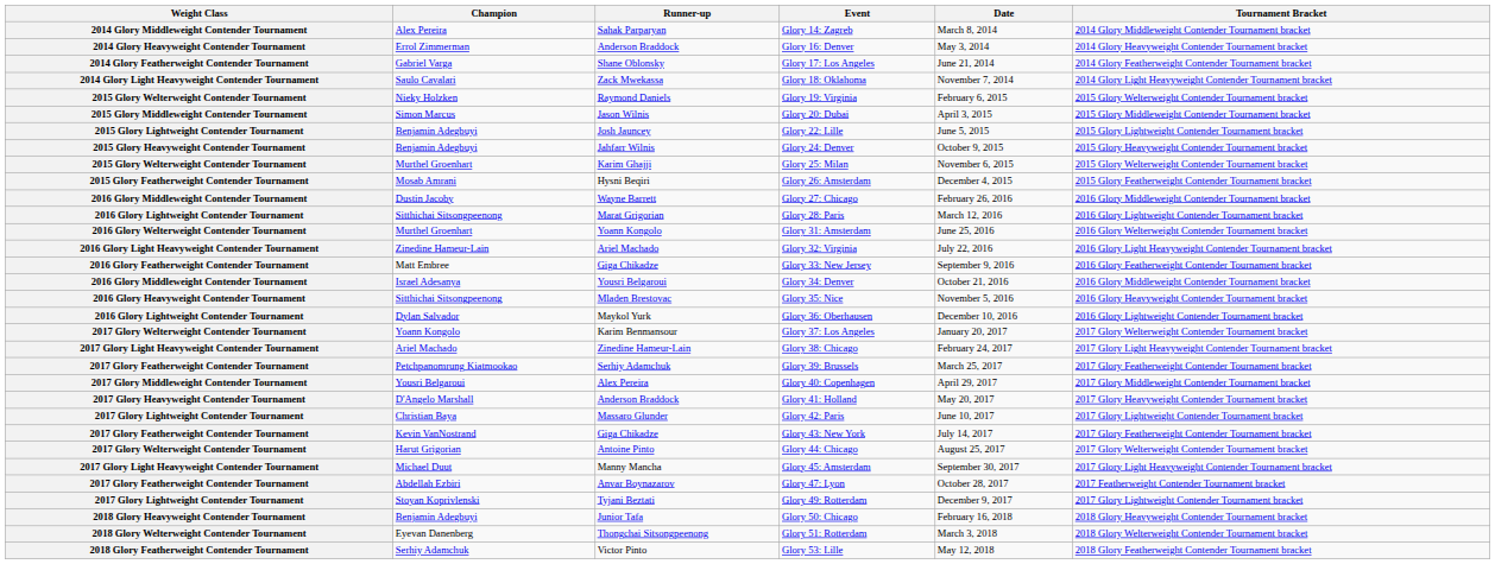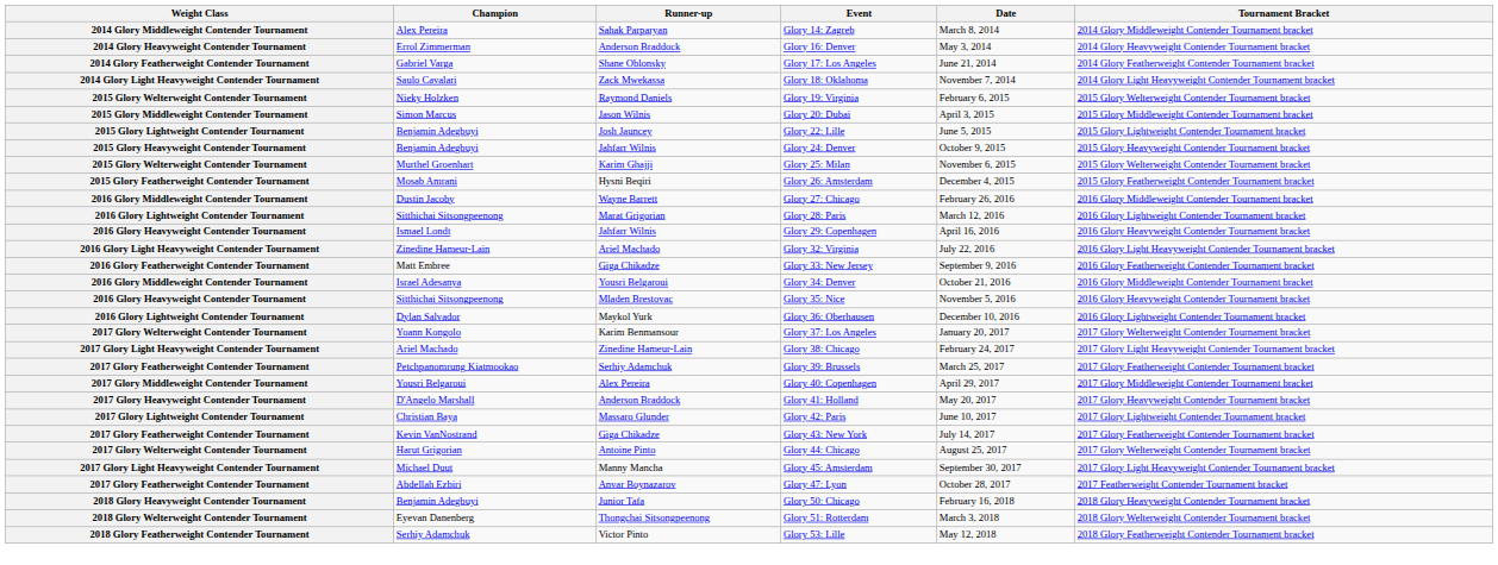+ row: 2016 Glory Heavyweight Contender Tournament | Ismael Londt | Jahfarr Wilnis | Glory 29: Copenhagen | April 16, 2016 | 2016 Glory Heavyweight Contender Tournament bracket
- row: 2016 Glory Welterweight Contender Tournament | Murthel Groenhart | Yoann Kongolo | Glory 31: Amsterdam | June 25, 2016 | 2016 Glory Welterweight Contender Tournament bracket
- row: 2017 Glory Lightweight Contender Tournament | Stoyan Koprivlenski | Tyjani Beztati | Glory 49: Rotterdam | December 9, 2017 | 2017 Glory Lightweight Contender Tournament bracket
